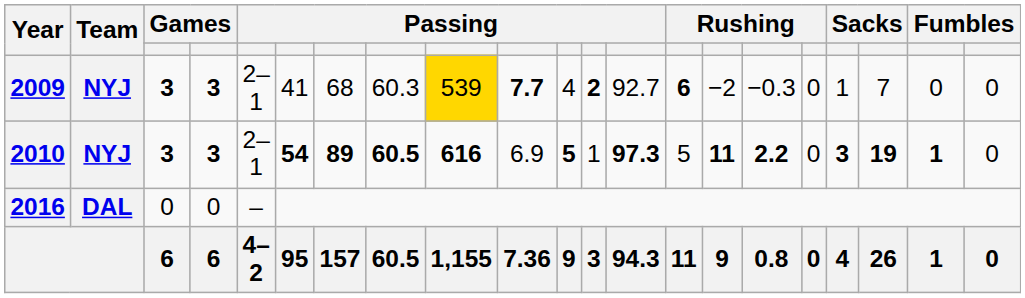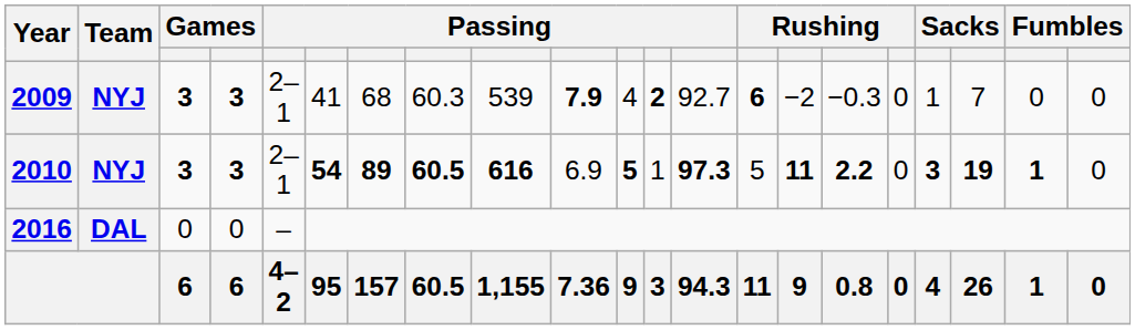2009 | column 9: gold background -> no background
2009 | column 10: 7.7 -> 7.9
